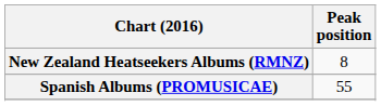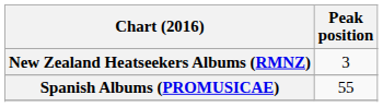New Zealand Heatseekers Albums (RMNZ) | Peak position: 8 -> 3
